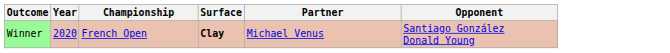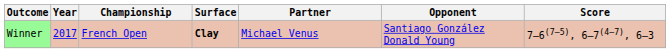+ column: Score | 7–6(7–5), 6–7(4–7), 6–3
Winner | Year: 2020 -> 2017
